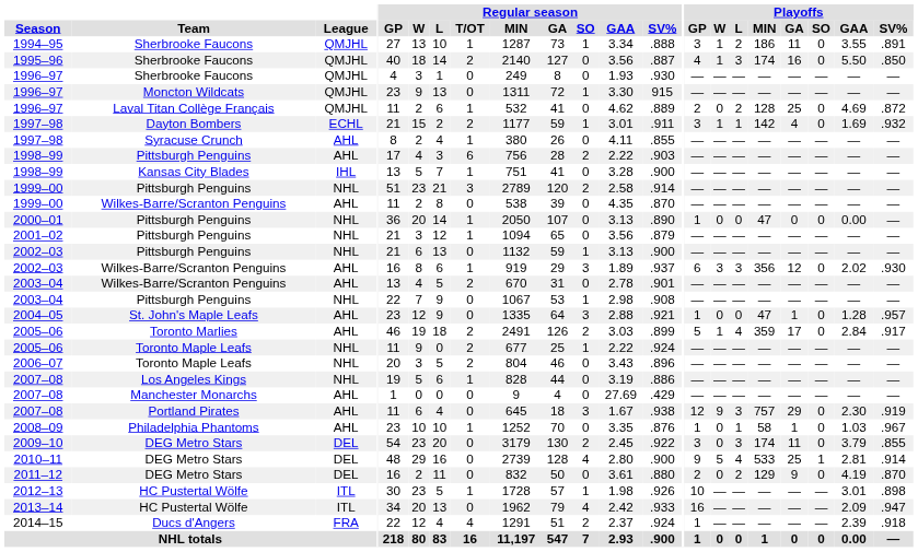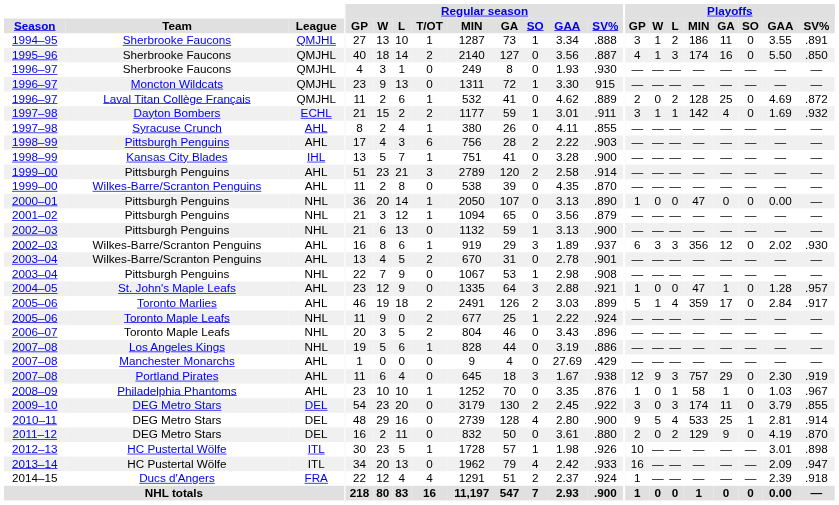1999–00 / Pittsburgh Penguins | League: NHL -> AHL
